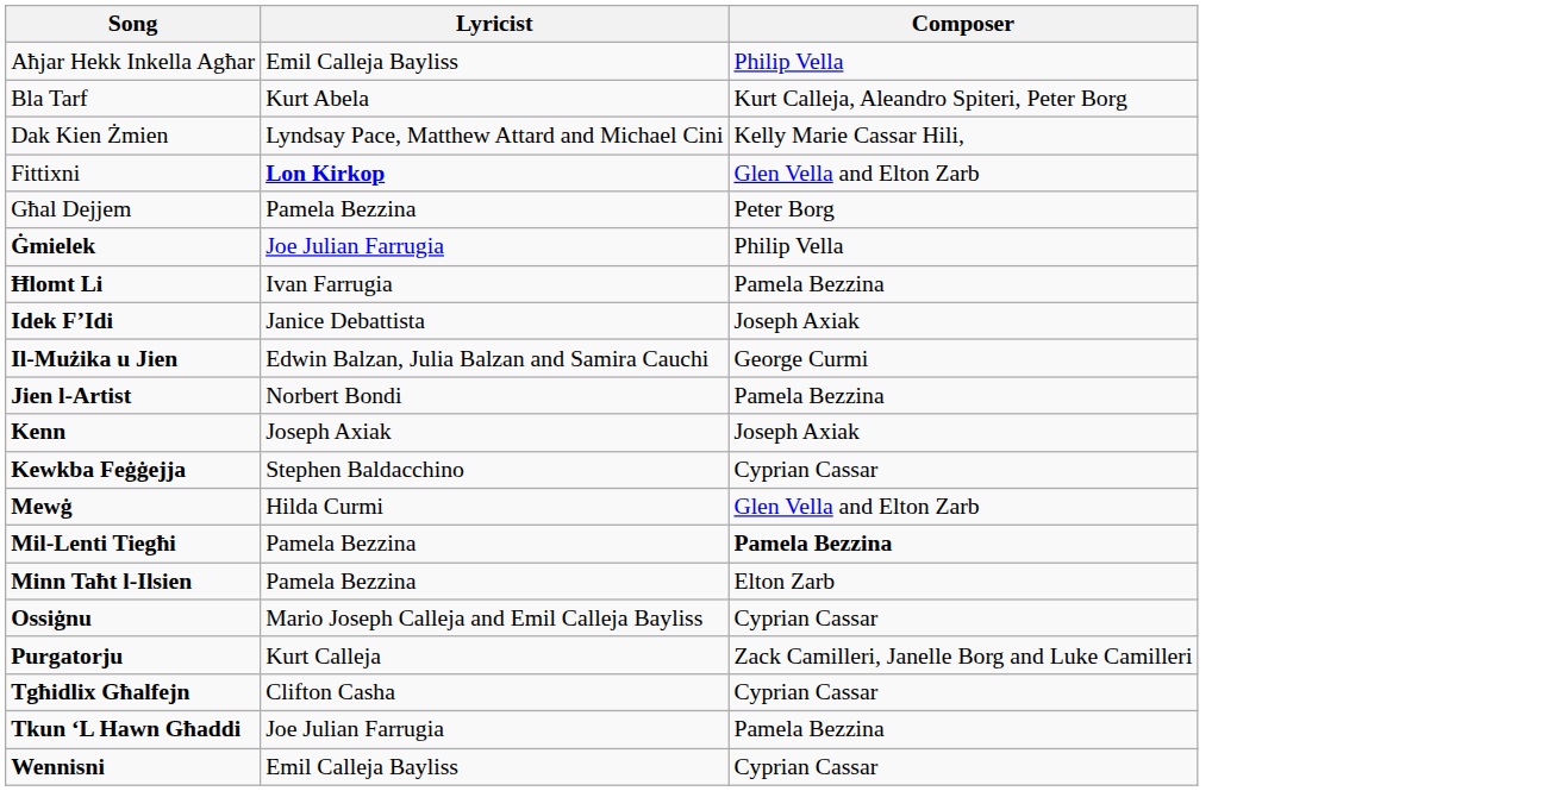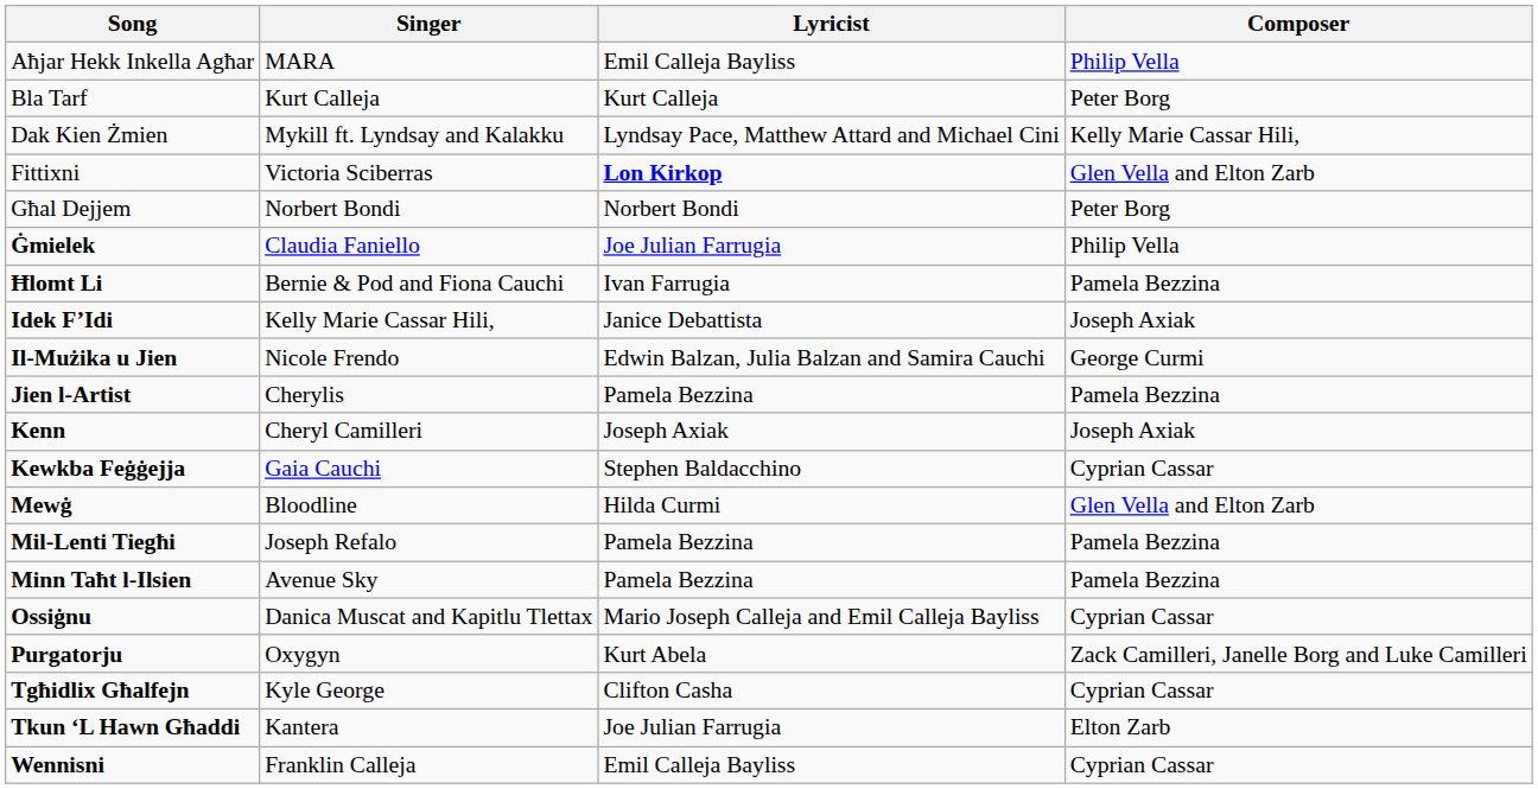+ column: Singer | MARA | Kurt Calleja | Mykill ft. Lyndsay and Kalakku | Victoria Sciberras | Norbert Bondi | Claudia Faniello | Bernie & Pod and Fiona Cauchi | Kelly Marie Cassar Hili, | Nicole Frendo | Cherylis | Cheryl Camilleri | Gaia Cauchi | Bloodline | Joseph Refalo | Avenue Sky | Danica Muscat and Kapitlu Tlettax | Oxygyn | Kyle George | Kantera | Franklin Calleja
Bla Tarf | Lyricist: Kurt Abela -> Kurt Calleja
Bla Tarf | Composer: Kurt Calleja, Aleandro Spiteri, Peter Borg -> Peter Borg
Għal Dejjem | Lyricist: Pamela Bezzina -> Norbert Bondi
Jien l-Artist | Lyricist: Norbert Bondi -> Pamela Bezzina
Mil-Lenti Tiegħi | Composer: bold -> normal
Minn Taħt l-Ilsien | Composer: Elton Zarb -> Pamela Bezzina
Purgatorju | Lyricist: Kurt Calleja -> Kurt Abela
Tkun ‘L Hawn Għaddi | Composer: Pamela Bezzina -> Elton Zarb
